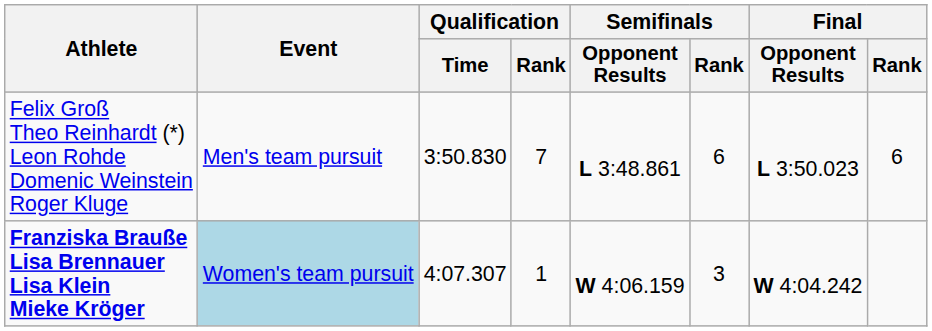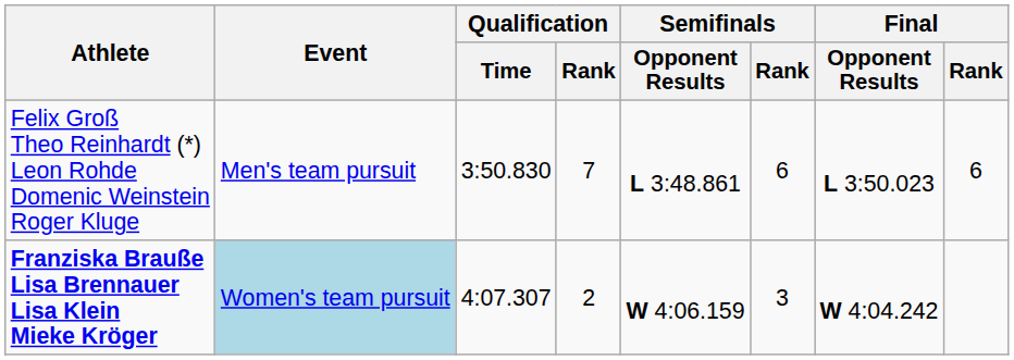Franziska Brauße Lisa Brennauer Lisa Klein Mieke Kröger | Qualification / Rank: 1 -> 2
